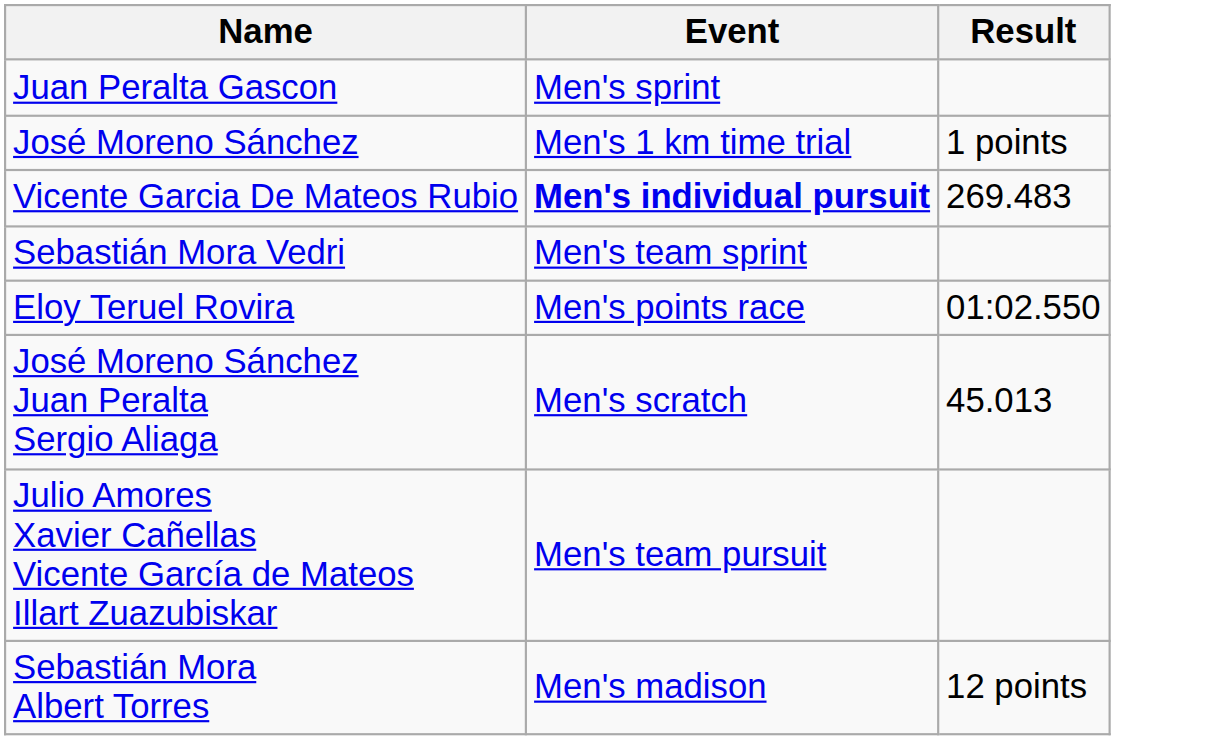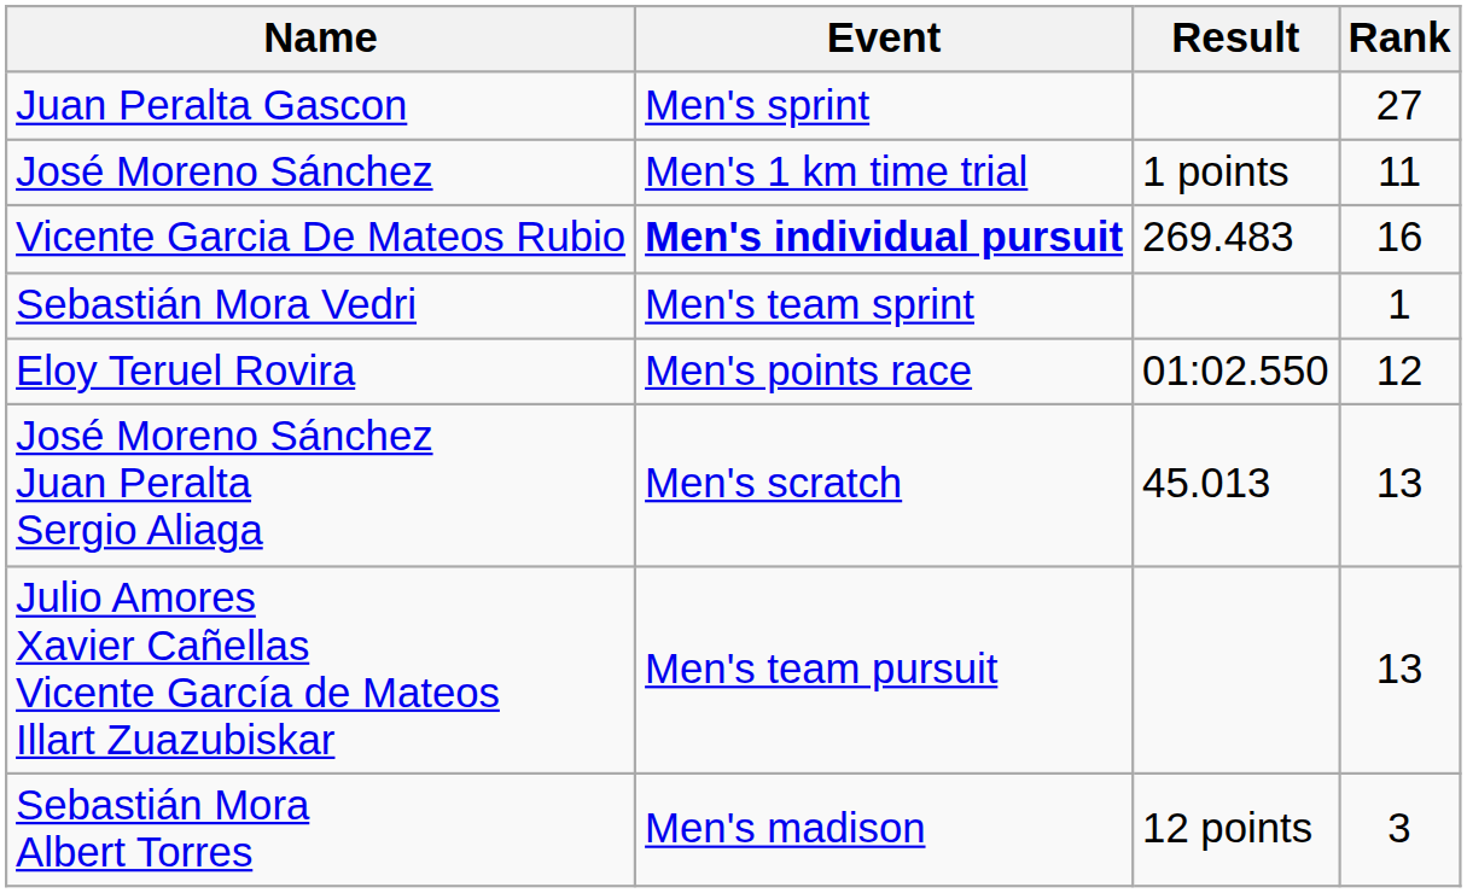+ column: Rank | 27 | 11 | 16 | 1 | 12 | 13 | 13 | 3
